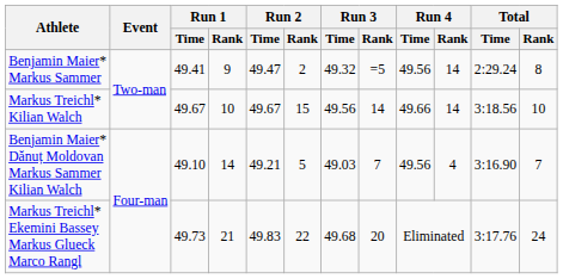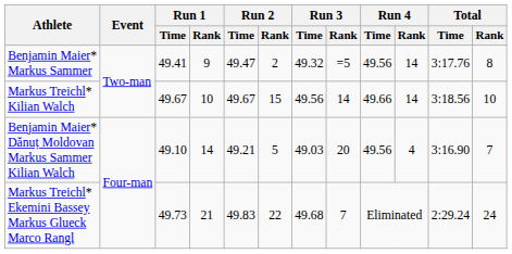Benjamin Maier* Markus Sammer | Total / Time: 2:29.24 -> 3:17.76
Benjamin Maier* Dănuț Moldovan Markus Sammer Kilian Walch | Run 3 / Rank: 7 -> 20
Markus Treichl* Ekemini Bassey Markus Glueck Marco Rangl | Run 3 / Rank: 20 -> 7
Markus Treichl* Ekemini Bassey Markus Glueck Marco Rangl | Total / Time: 3:17.76 -> 2:29.24
